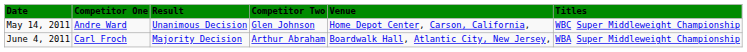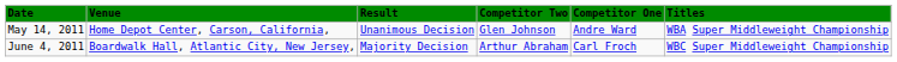columns swapped: Competitor One <-> Venue
May 14, 2011 | Titles: WBC Super Middleweight Championship -> WBA Super Middleweight Championship
June 4, 2011 | Titles: WBA Super Middleweight Championship -> WBC Super Middleweight Championship
